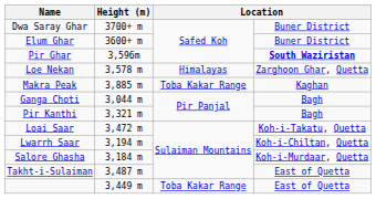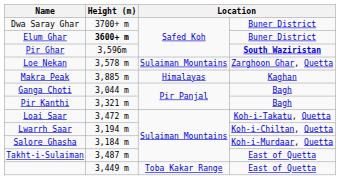Elum Ghar | Height (m): normal -> bold
Loe Nekan | column 3: Himalayas -> Sulaiman Mountains
Makra Peak | column 3: Toba Kakar Range -> Himalayas
